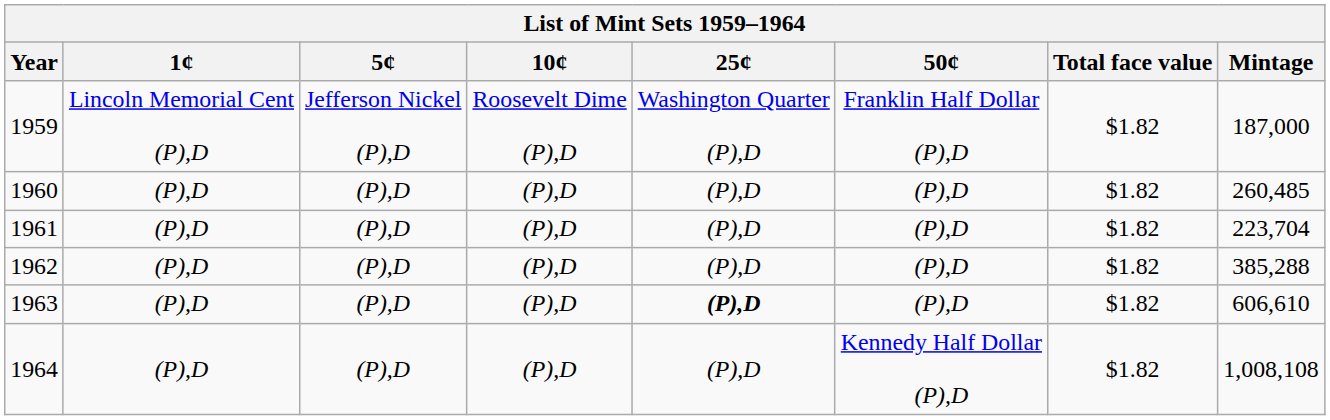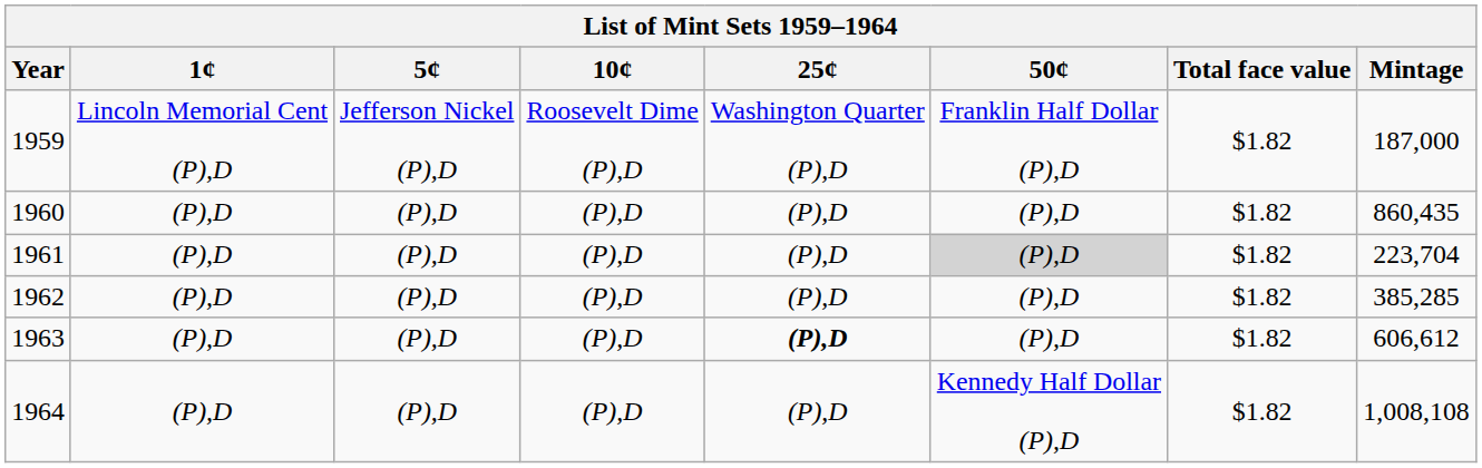1960 | Mintage: 260,485 -> 860,435
1961 | 50¢: no background -> lightgrey background
1962 | Mintage: 385,288 -> 385,285
1963 | Mintage: 606,610 -> 606,612
